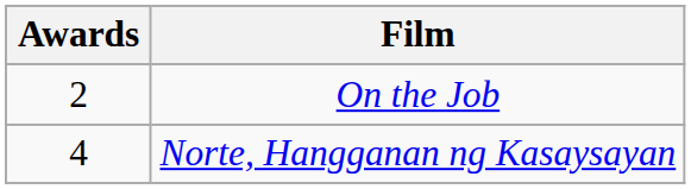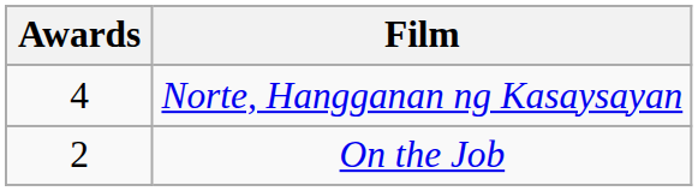rows swapped: Norte, Hangganan ng Kasaysayan <-> On the Job
